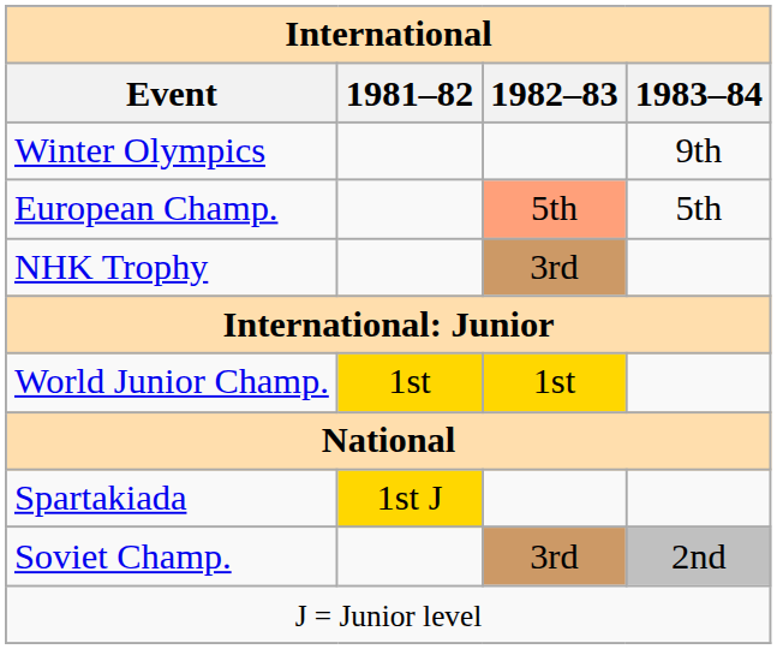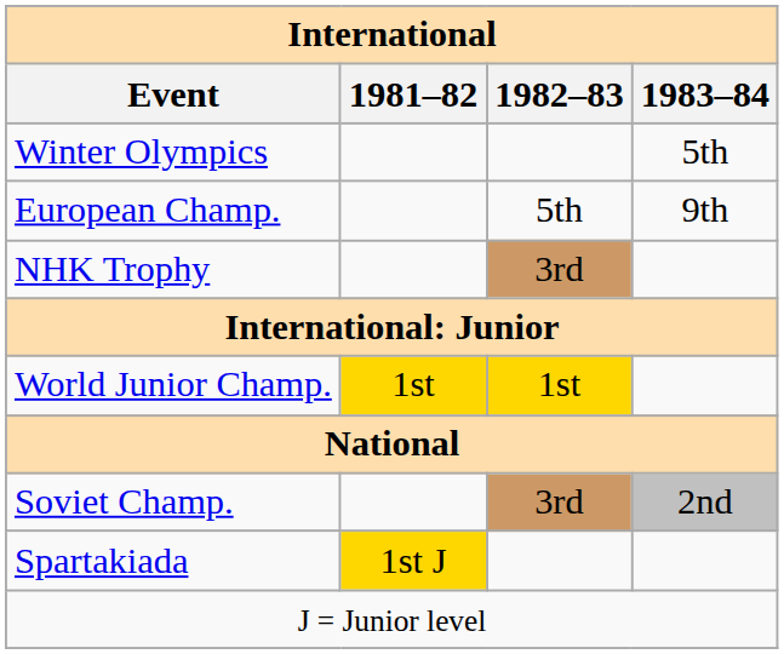Winter Olympics | 1983–84: 9th -> 5th
European Champ. | 1982–83: lightsalmon background -> no background
European Champ. | 1983–84: 5th -> 9th
rows swapped: Soviet Champ. <-> Spartakiada
